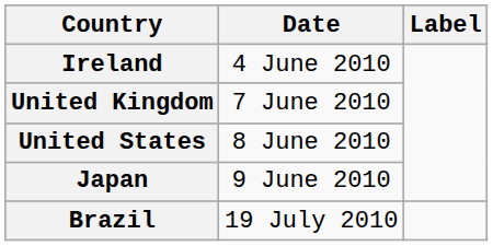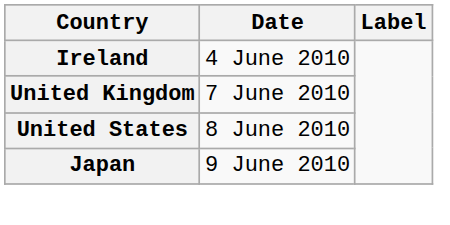- row: Brazil | 19 July 2010
